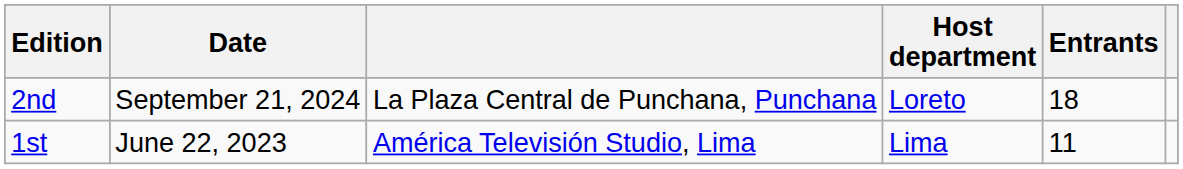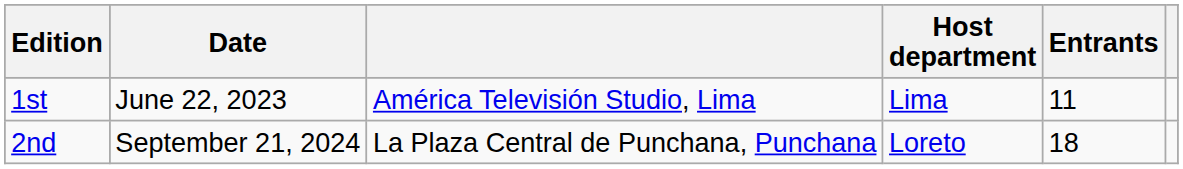rows swapped: 1st <-> 2nd
